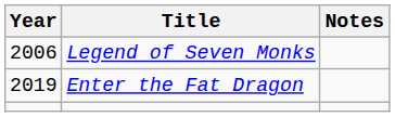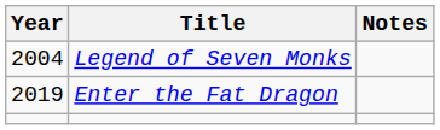Legend of Seven Monks | Year: 2006 -> 2004
